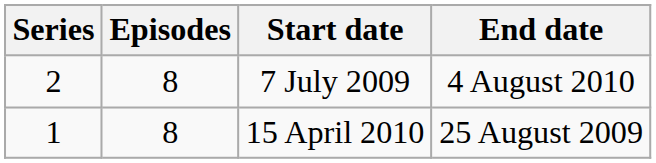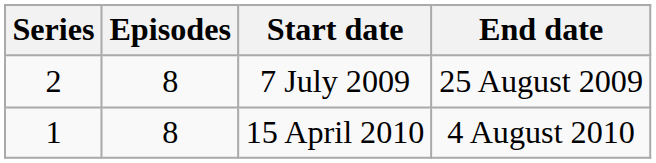7 July 2009 | End date: 4 August 2010 -> 25 August 2009
15 April 2010 | End date: 25 August 2009 -> 4 August 2010
